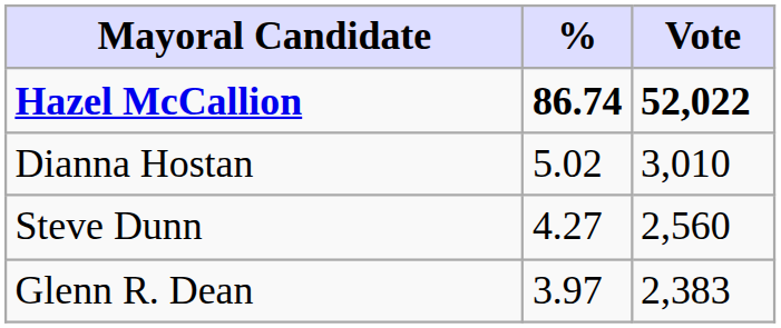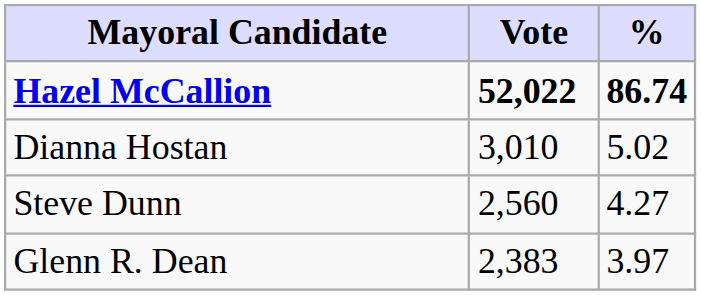columns swapped: Vote <-> %
